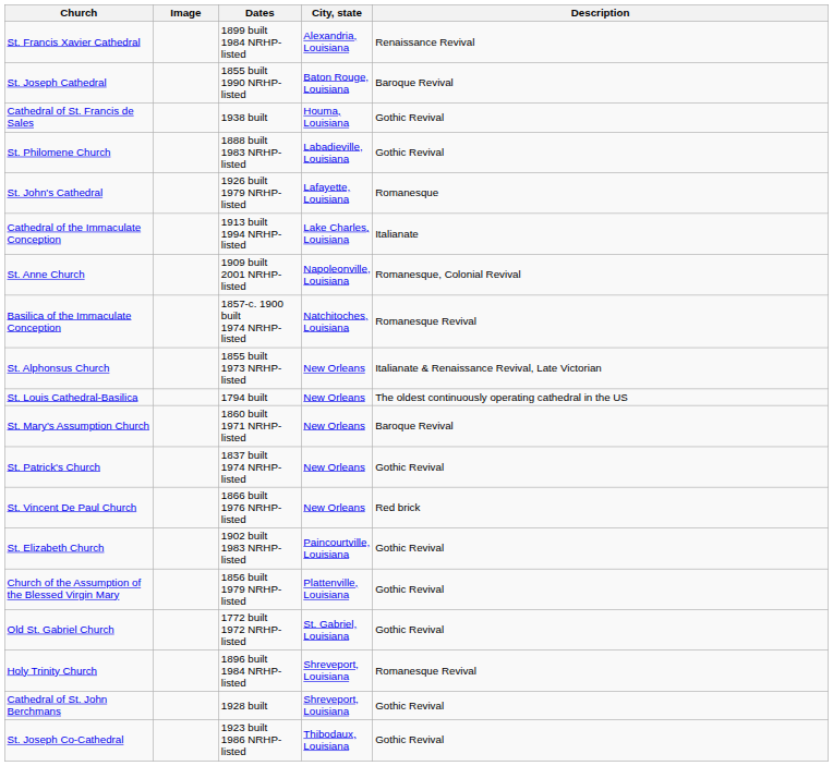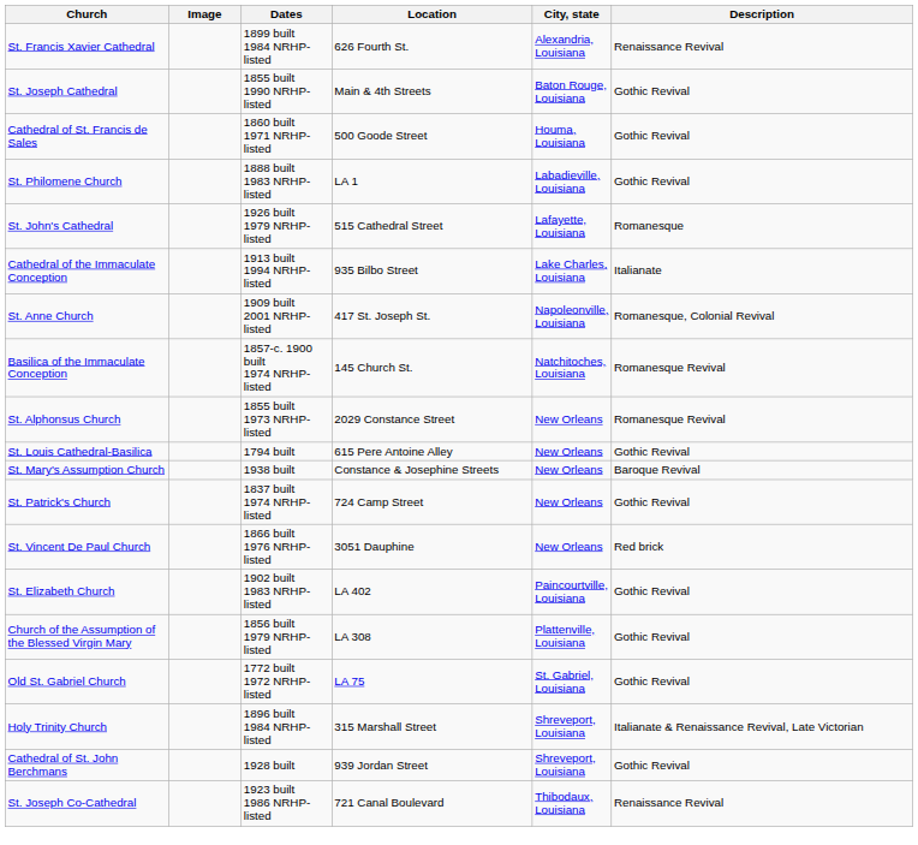+ column: Location | 626 Fourth St. | Main & 4th Streets | 500 Goode Street | LA 1 | 515 Cathedral Street | 935 Bilbo Street | 417 St. Joseph St. | 145 Church St. | 2029 Constance Street | 615 Pere Antoine Alley | Constance & Josephine Streets | 724 Camp Street | 3051 Dauphine | LA 402 | LA 308 | LA 75 | 315 Marshall Street | 939 Jordan Street | 721 Canal Boulevard
St. Joseph Cathedral | Description: Baroque Revival -> Gothic Revival
Cathedral of St. Francis de Sales | Dates: 1938 built -> 1860 built 1971 NRHP-listed
St. Alphonsus Church | Description: Italianate & Renaissance Revival, Late Victorian -> Romanesque Revival
St. Louis Cathedral-Basilica | Description: The oldest continuously operating cathedral in the US -> Gothic Revival
St. Mary's Assumption Church | Dates: 1860 built 1971 NRHP-listed -> 1938 built
Holy Trinity Church | Description: Romanesque Revival -> Italianate & Renaissance Revival, Late Victorian
St. Joseph Co-Cathedral | Description: Gothic Revival -> Renaissance Revival
